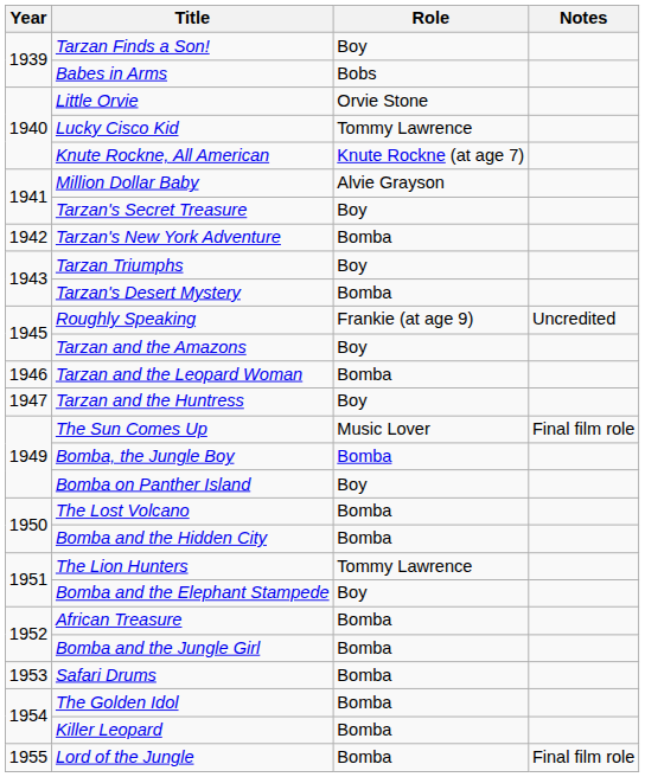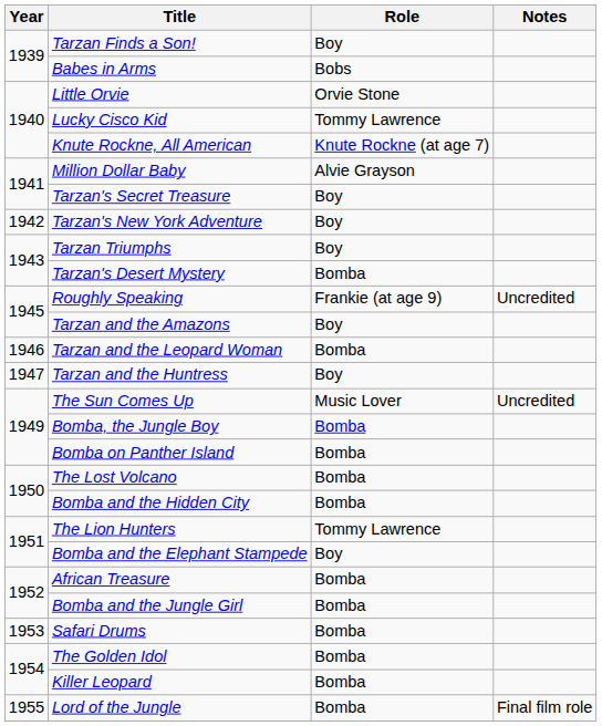Tarzan's New York Adventure | Role: Bomba -> Boy
The Sun Comes Up | Notes: Final film role -> Uncredited
Bomba on Panther Island | Role: Boy -> Bomba
